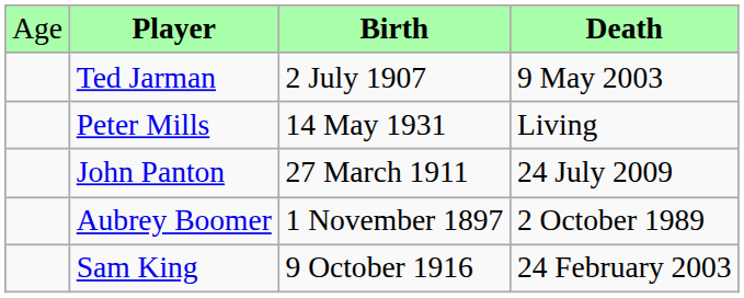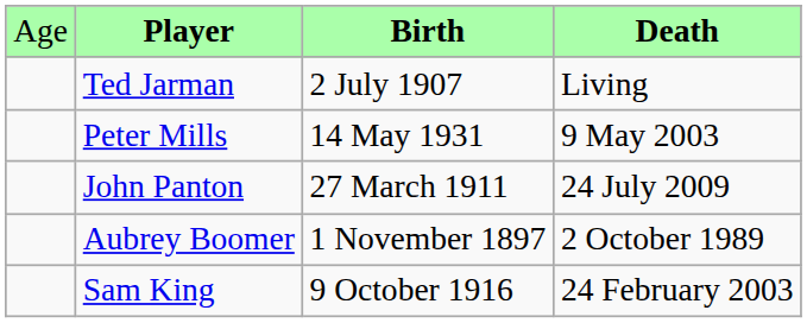Ted Jarman | column 4: 9 May 2003 -> Living
Peter Mills | column 4: Living -> 9 May 2003
